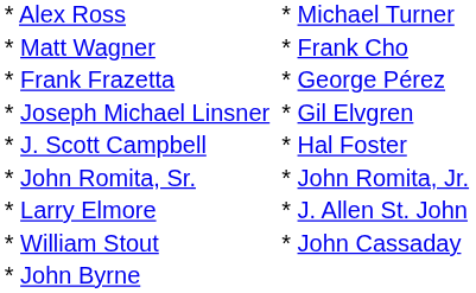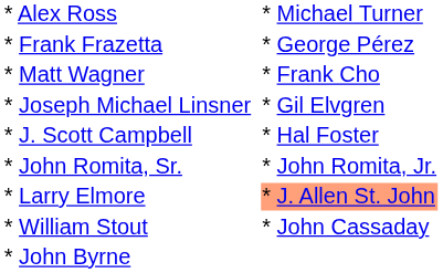rows swapped: * Frank Frazetta <-> * Matt Wagner
* Larry Elmore | column 3: no background -> lightsalmon background
